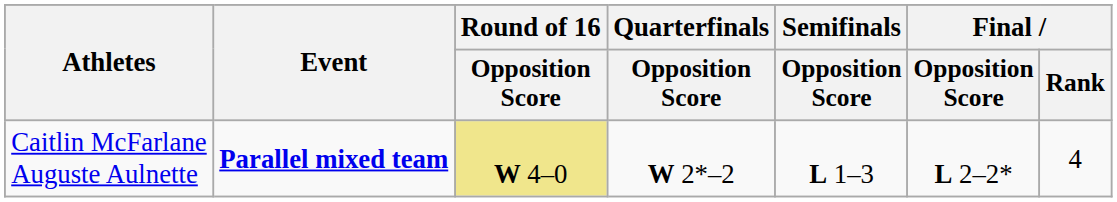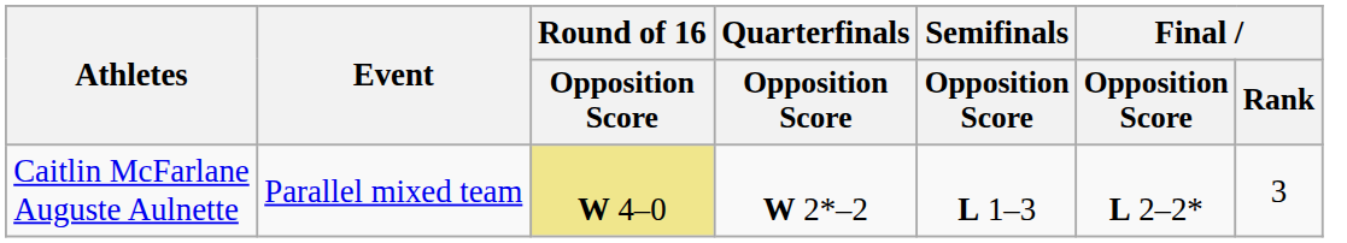Caitlin McFarlane Auguste Aulnette | Event: bold -> normal
Caitlin McFarlane Auguste Aulnette | Final / Rank: 4 -> 3
